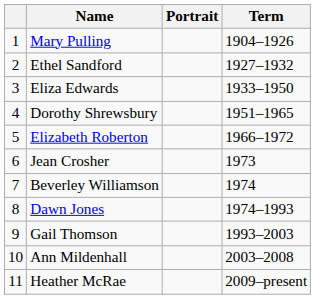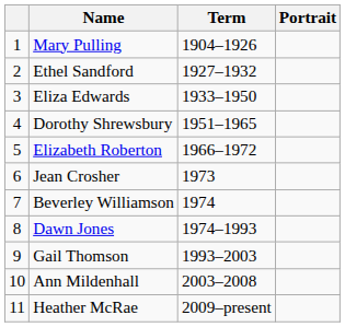columns swapped: Portrait <-> Term
